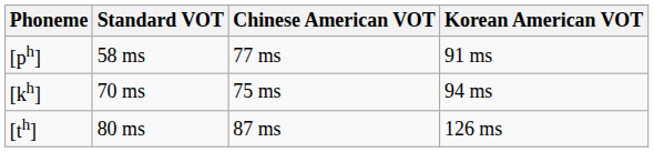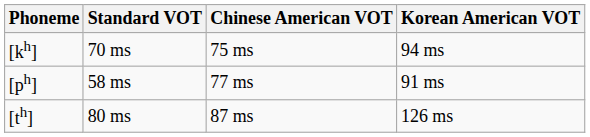rows swapped: [ph] <-> [kh]
